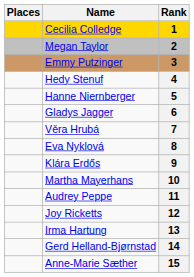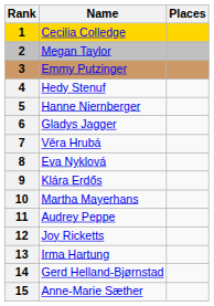columns swapped: Rank <-> Places
